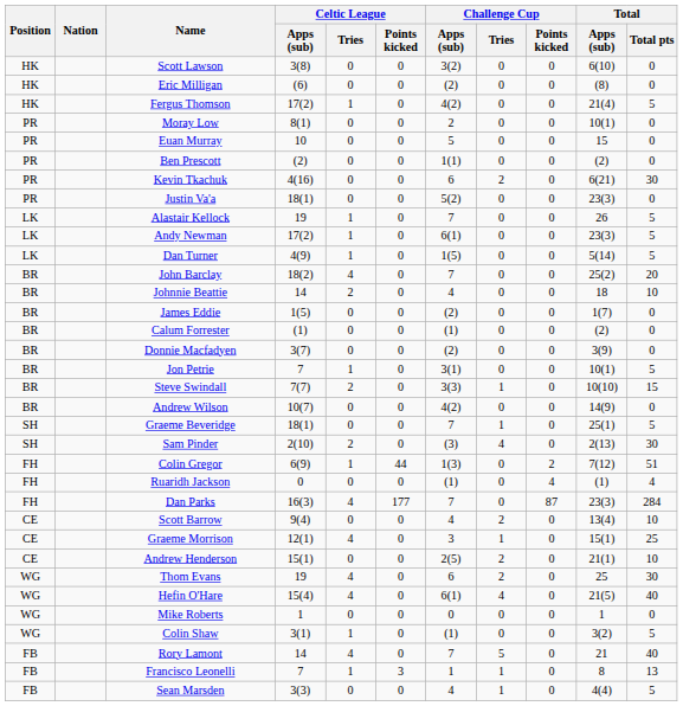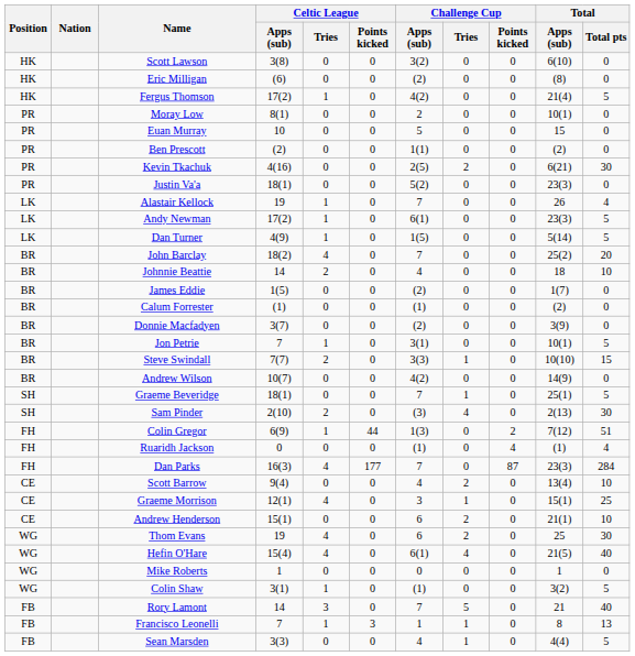Kevin Tkachuk | Challenge Cup / Apps (sub): 6 -> 2(5)
Alastair Kellock | Total / Total pts: 5 -> 4
Andrew Henderson | Challenge Cup / Apps (sub): 2(5) -> 6
Rory Lamont | Celtic League / Tries: 4 -> 3
